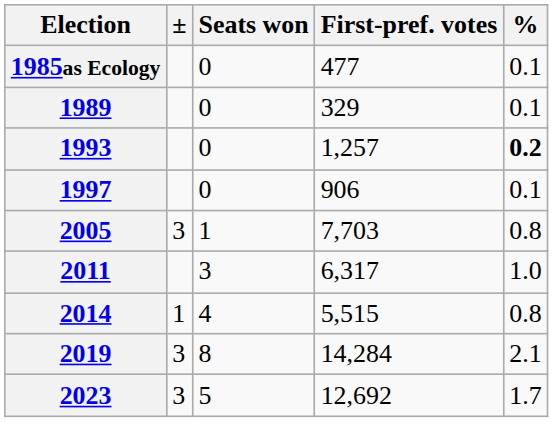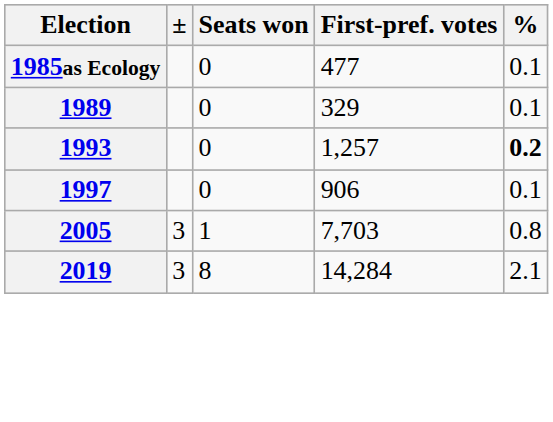- row: 2011 | 3 | 6,317 | 1.0
- row: 2014 | 1 | 4 | 5,515 | 0.8
- row: 2023 | 3 | 5 | 12,692 | 1.7
